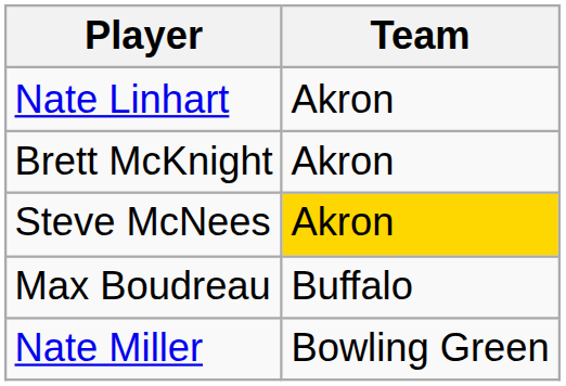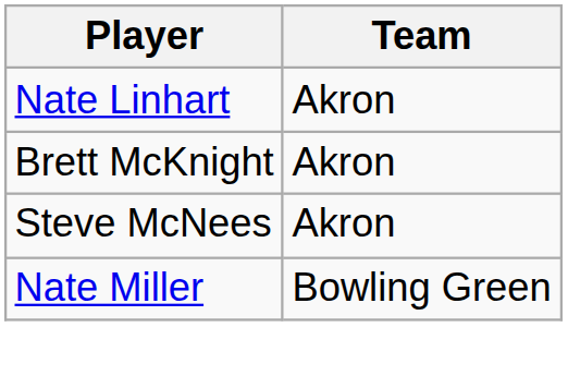Steve McNees | Team: gold background -> no background
- row: Max Boudreau | Buffalo
